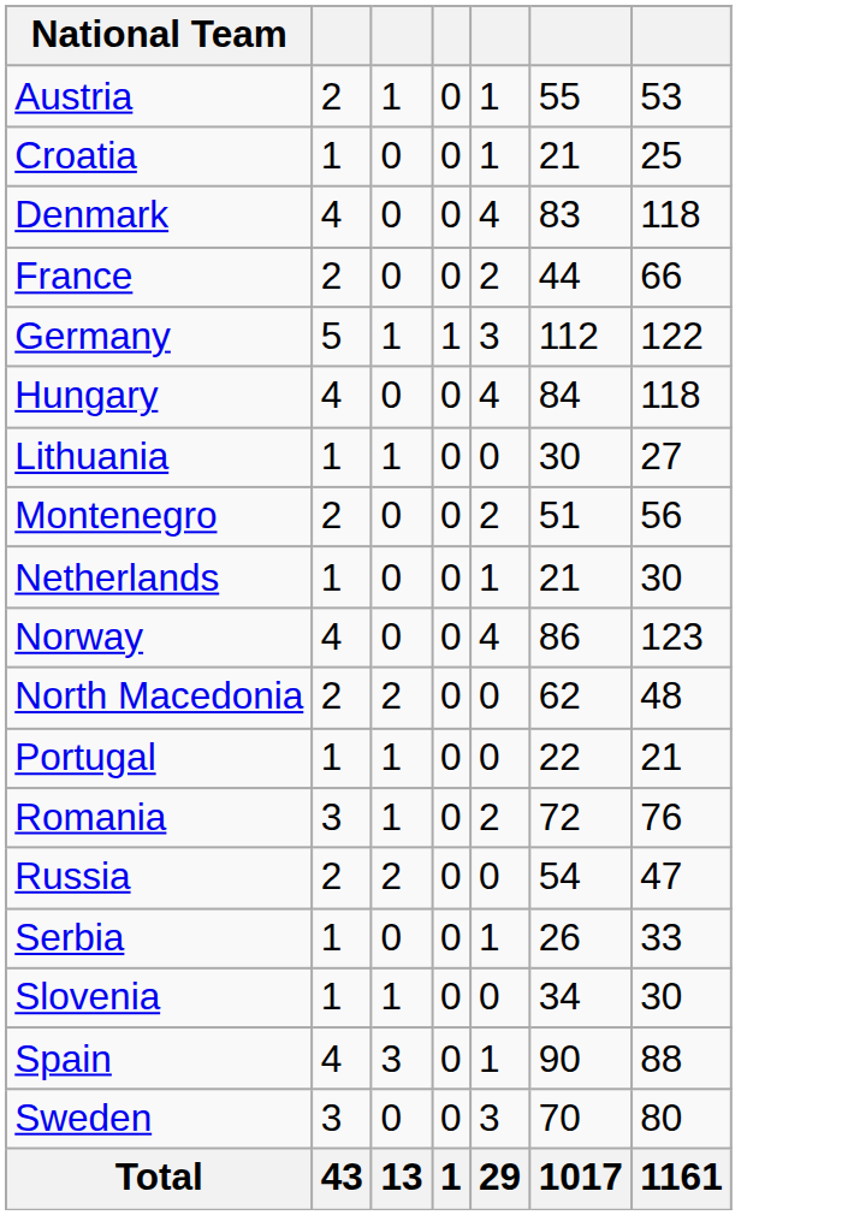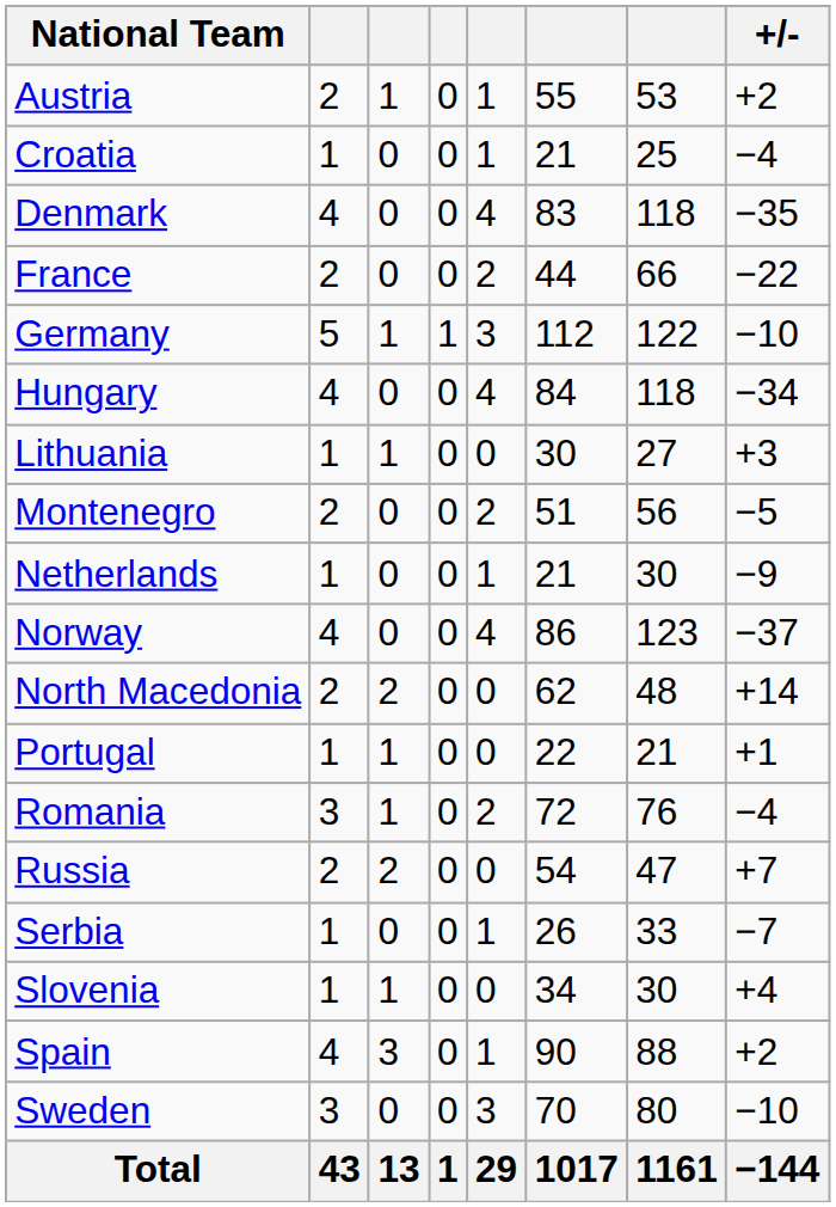+ column: +/- | +2 | −4 | −35 | −22 | −10 | −34 | +3 | −5 | −9 | −37 | +14 | +1 | −4 | +7 | −7 | +4 | +2 | −10 | −144
